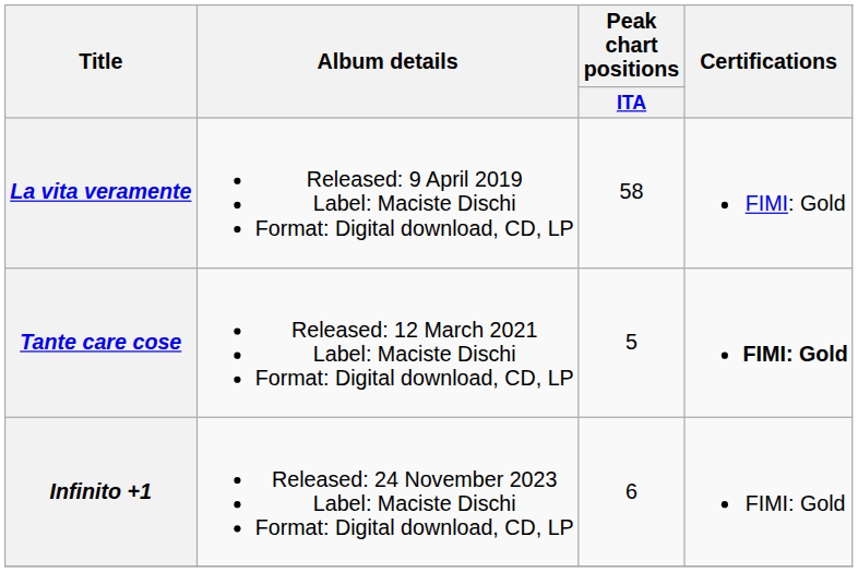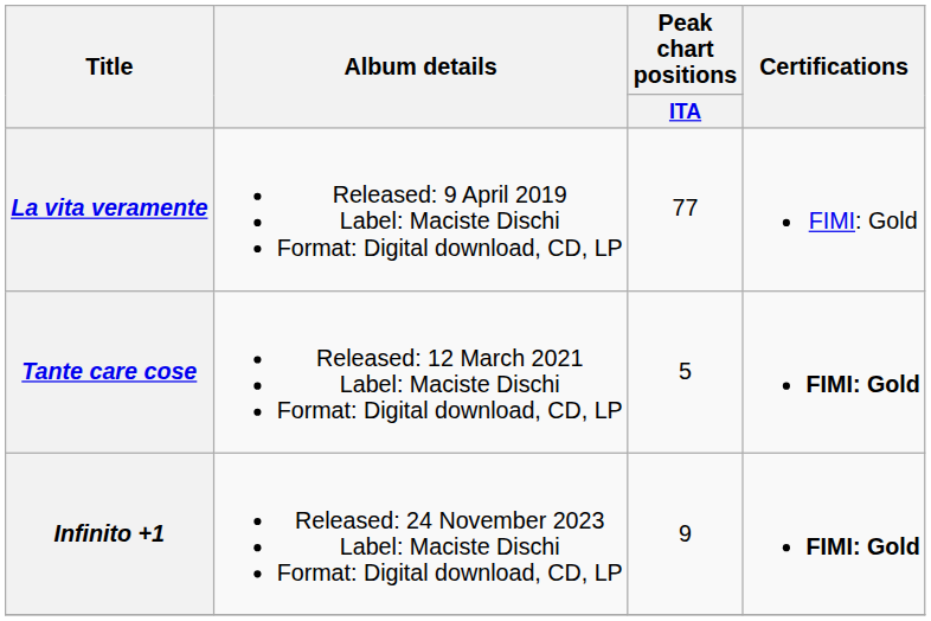La vita veramente | Peak chart positions / ITA: 58 -> 77
Infinito +1 | Peak chart positions / ITA: 6 -> 9
Infinito +1 | Certifications: normal -> bold
